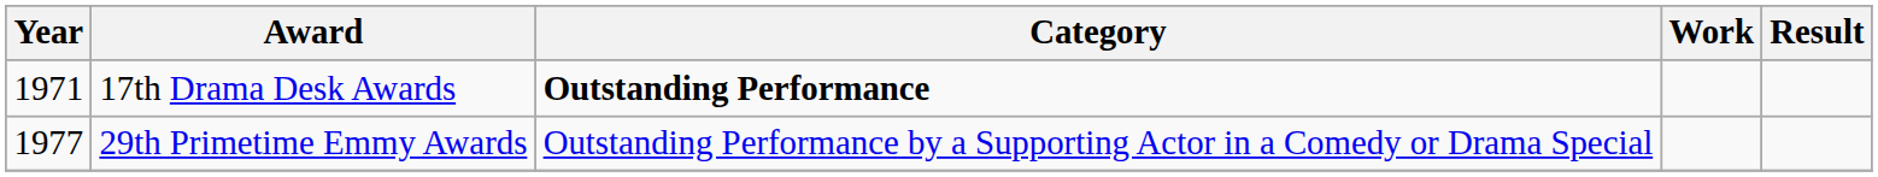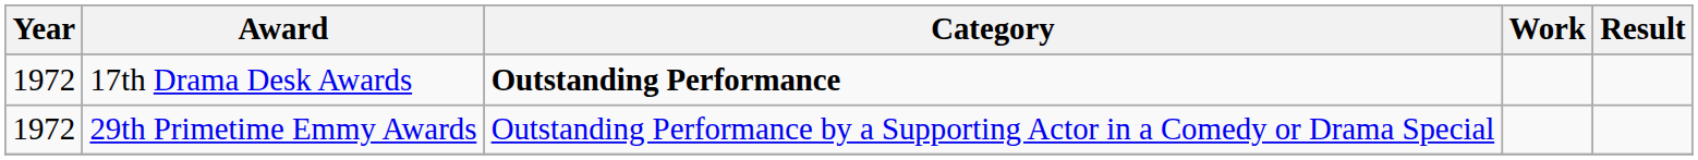17th Drama Desk Awards | Year: 1971 -> 1972
29th Primetime Emmy Awards | Year: 1977 -> 1972
